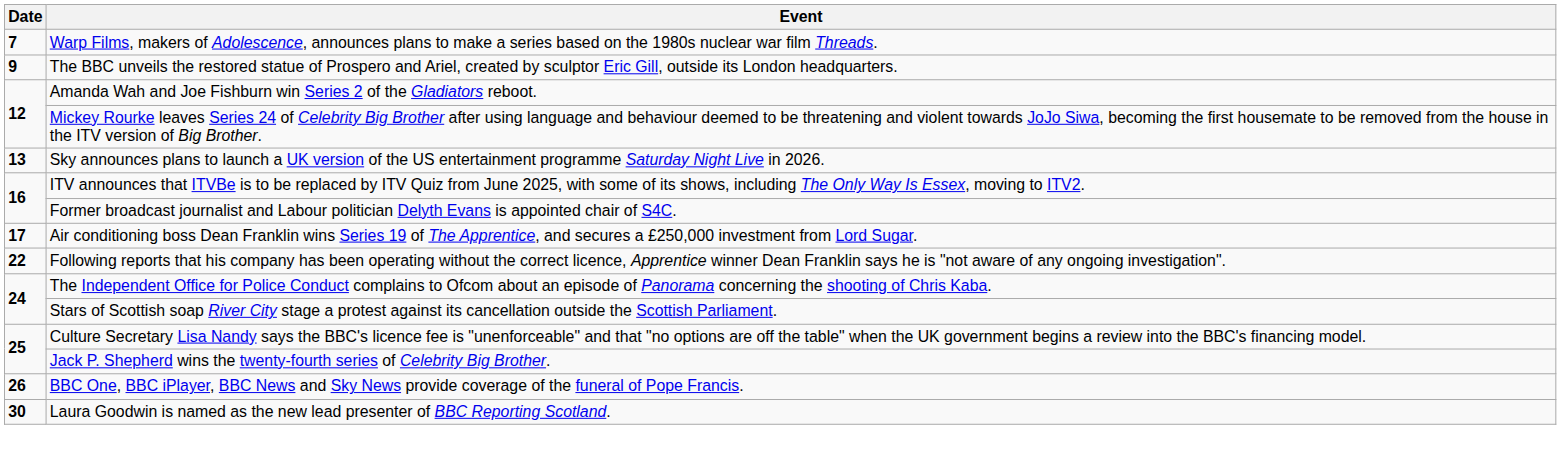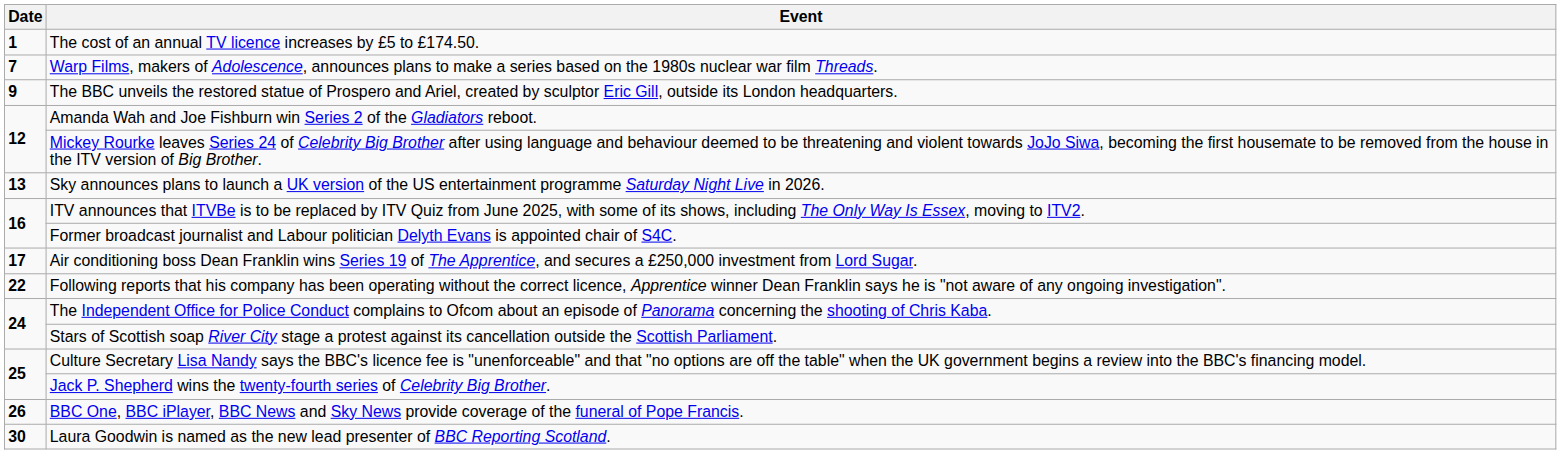+ row: 1 | The cost of an annual TV licence increases by £5 to £174.50.
